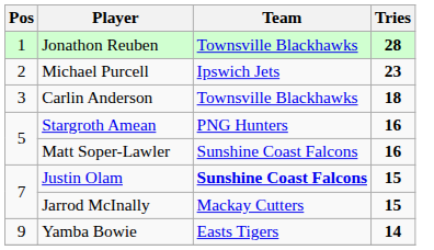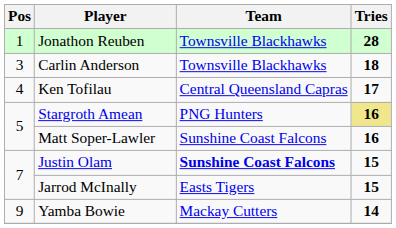- row: 2 | Michael Purcell | Ipswich Jets | 23
+ row: 4 | Ken Tofilau | Central Queensland Capras | 17
Stargroth Amean | Tries: no background -> khaki background
Jarrod McInally | Team: Mackay Cutters -> Easts Tigers
Yamba Bowie | Team: Easts Tigers -> Mackay Cutters
